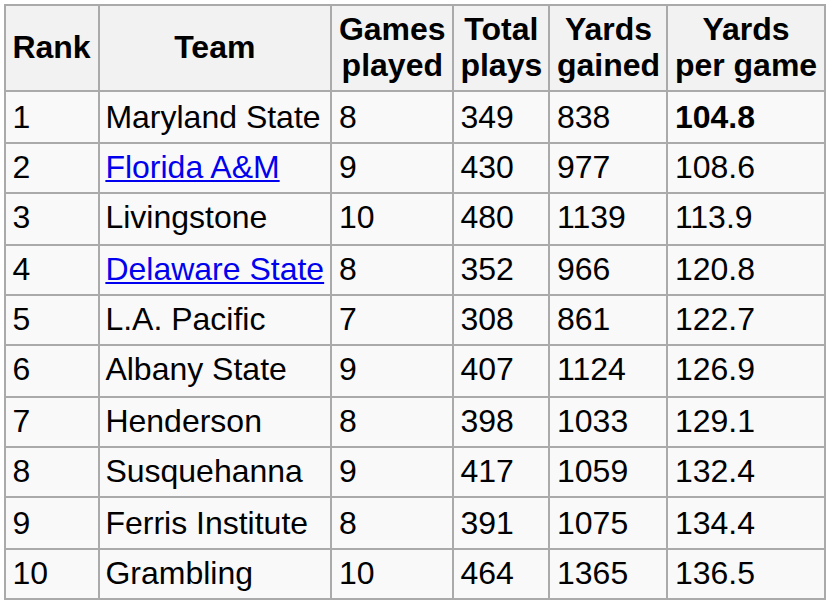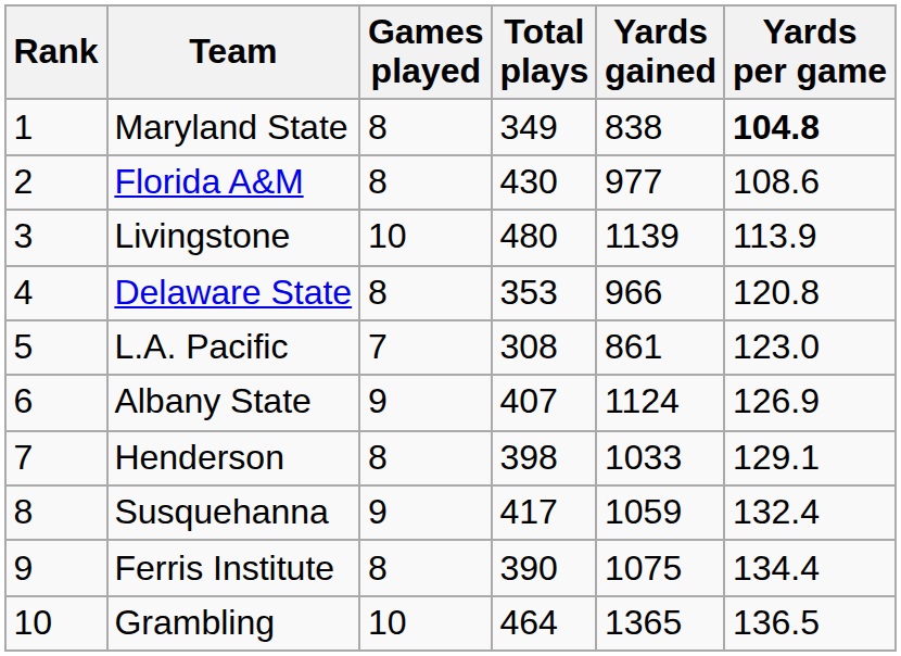Florida A&M | Games played: 9 -> 8
Delaware State | Total plays: 352 -> 353
L.A. Pacific | Yards per game: 122.7 -> 123.0
Ferris Institute | Total plays: 391 -> 390
